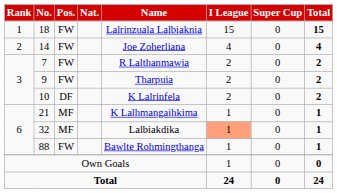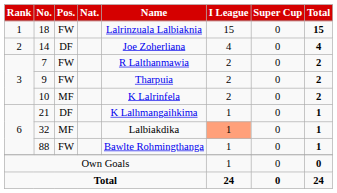14 | Pos.: FW -> DF
10 | Pos.: DF -> MF
21 | Pos.: MF -> DF
